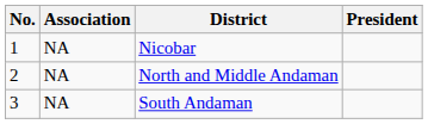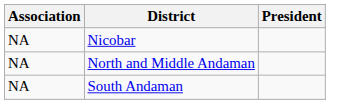- column: No. | 1 | 2 | 3
